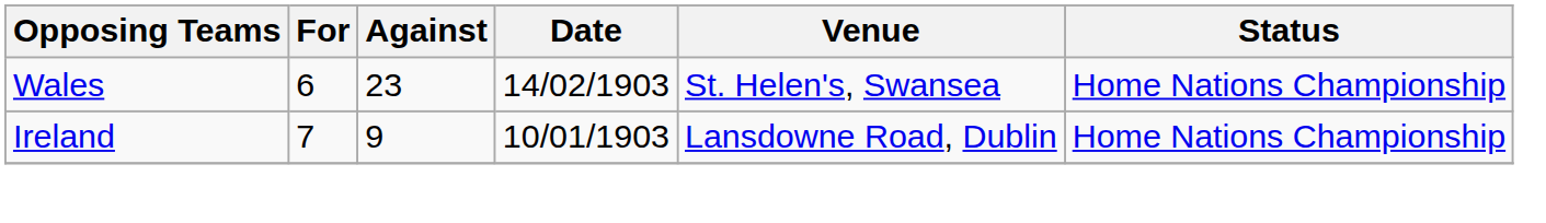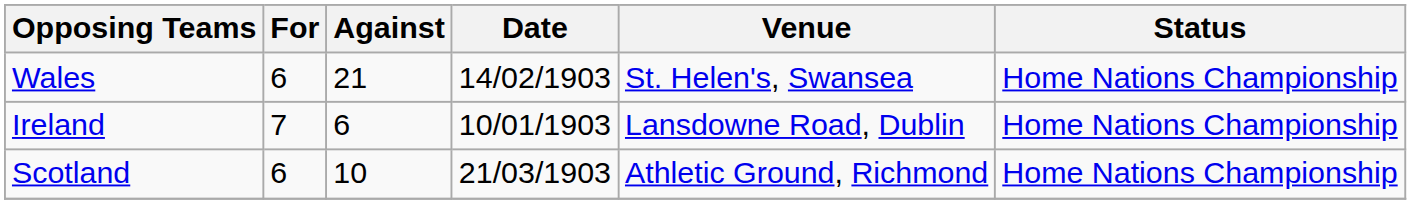Wales | Against: 23 -> 21
Ireland | Against: 9 -> 6
+ row: Scotland | 6 | 10 | 21/03/1903 | Athletic Ground, Richmond | Home Nations Championship
